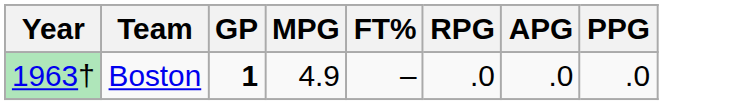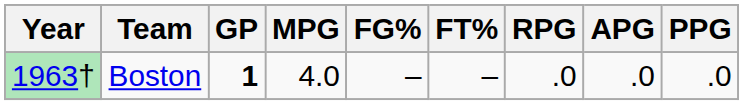+ column: FG% | –
Boston | MPG: 4.9 -> 4.0
